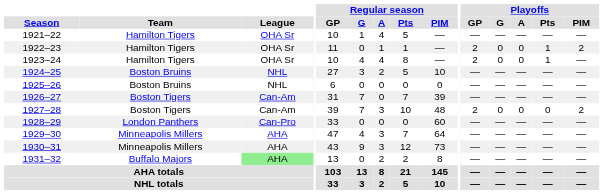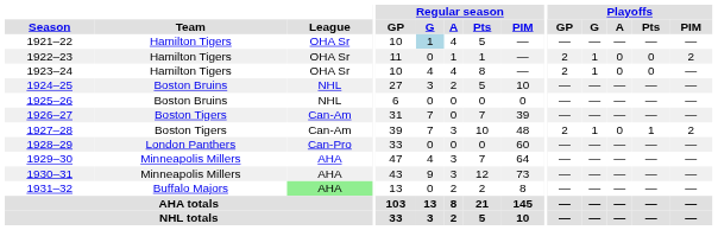1921–22 | Regular season / G: no background -> lightblue background
1922–23 | Playoffs / G: 0 -> 1
1922–23 | Playoffs / Pts: 1 -> 0
1923–24 | Playoffs / G: 0 -> 1
1923–24 | Playoffs / Pts: 1 -> 0
1927–28 | Playoffs / G: 0 -> 1
1927–28 | Playoffs / Pts: 0 -> 1
